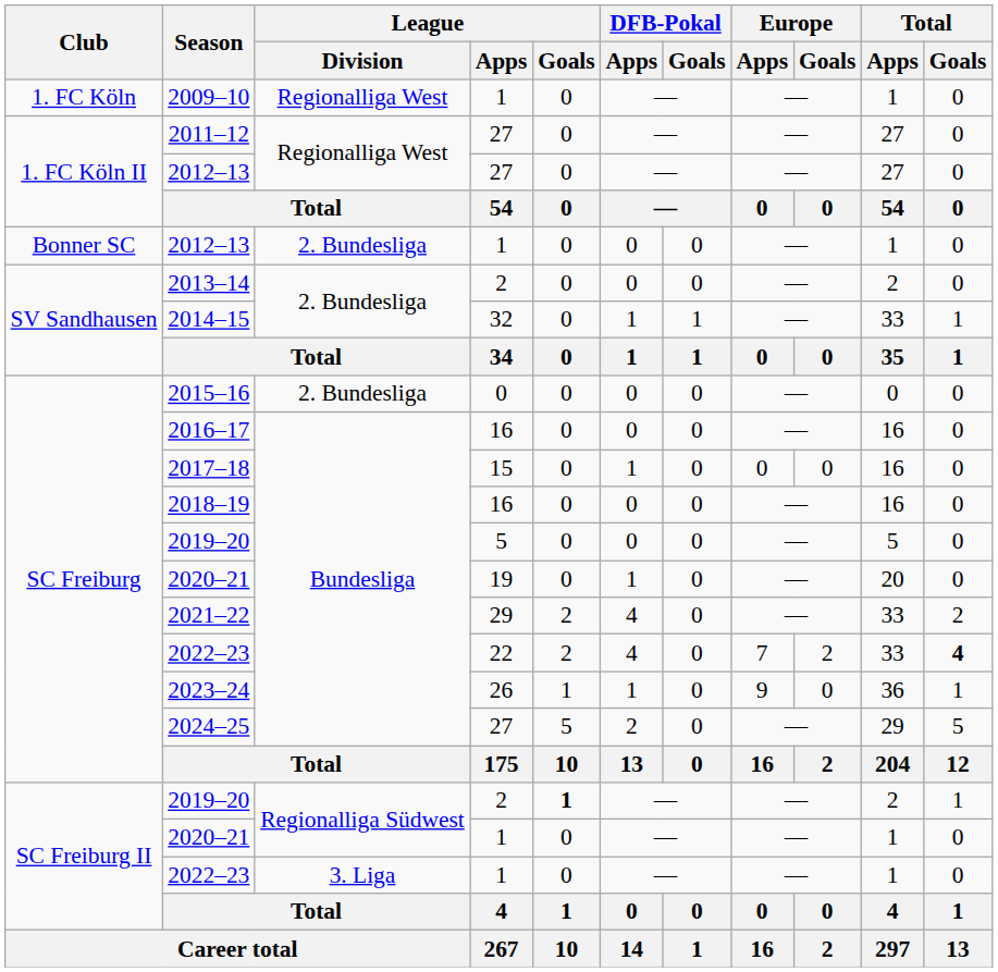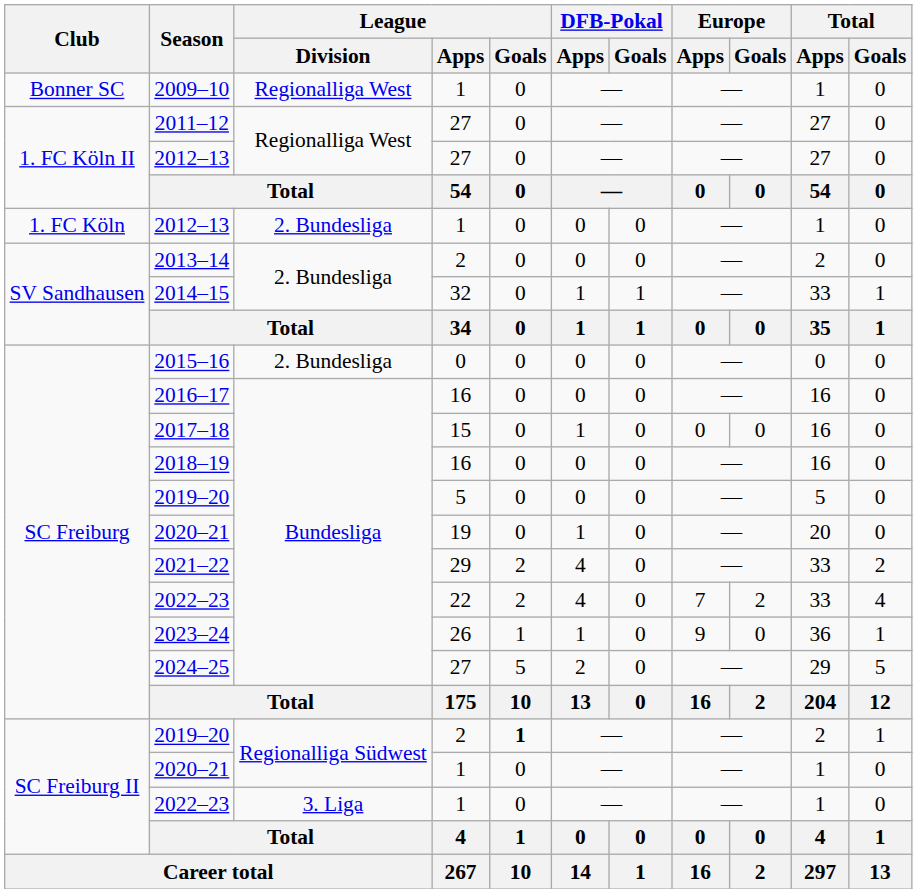2009–10 | Club: 1. FC Köln -> Bonner SC
2012–13 / 1 | Club: Bonner SC -> 1. FC Köln
2022–23 / 22 | Total / Goals: bold -> normal
